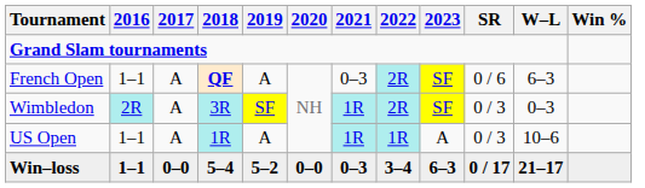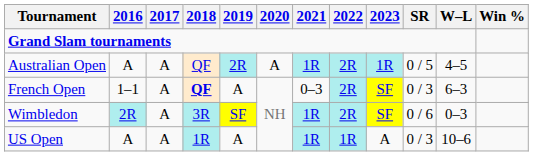+ row: Australian Open | A | A | QF | 2R | A | 1R | 2R | 1R | 0 / 5 | 4–5
French Open | SR: 0 / 6 -> 0 / 3
Wimbledon | SR: 0 / 3 -> 0 / 6
US Open | 2016: 1–1 -> A
- row: Win–loss | 1–1 | 0–0 | 5–4 | 5–2 | 0–0 | 0–3 | 3–4 | 6–3 | 0 / 17 | 21–17
